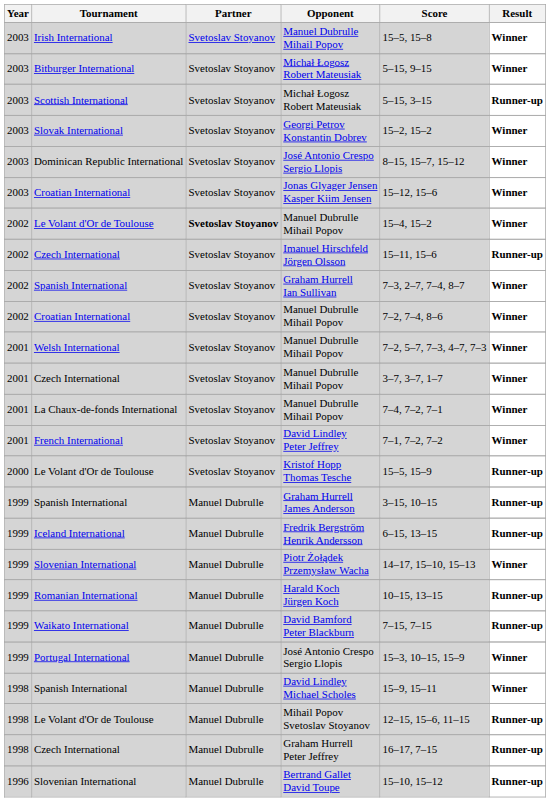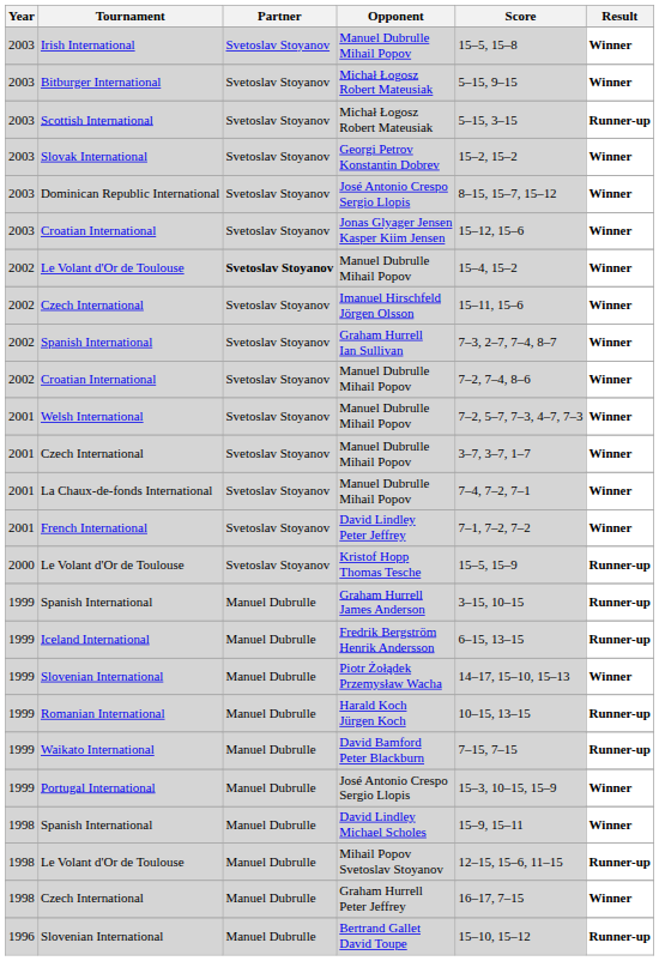Imanuel Hirschfeld Jörgen Olsson | Result: Runner-up -> Winner
Graham Hurrell Peter Jeffrey | Result: Runner-up -> Winner
